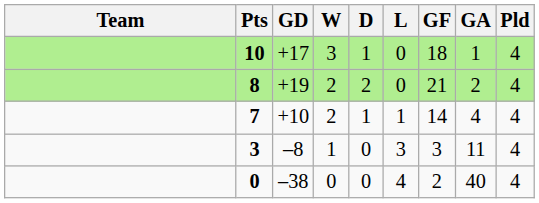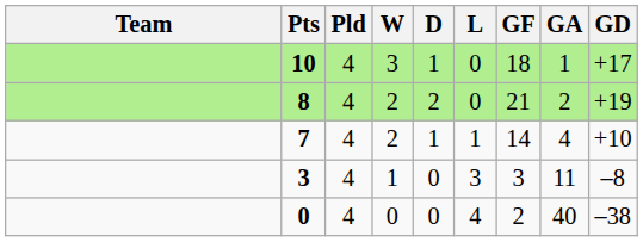columns swapped: Pld <-> GD
